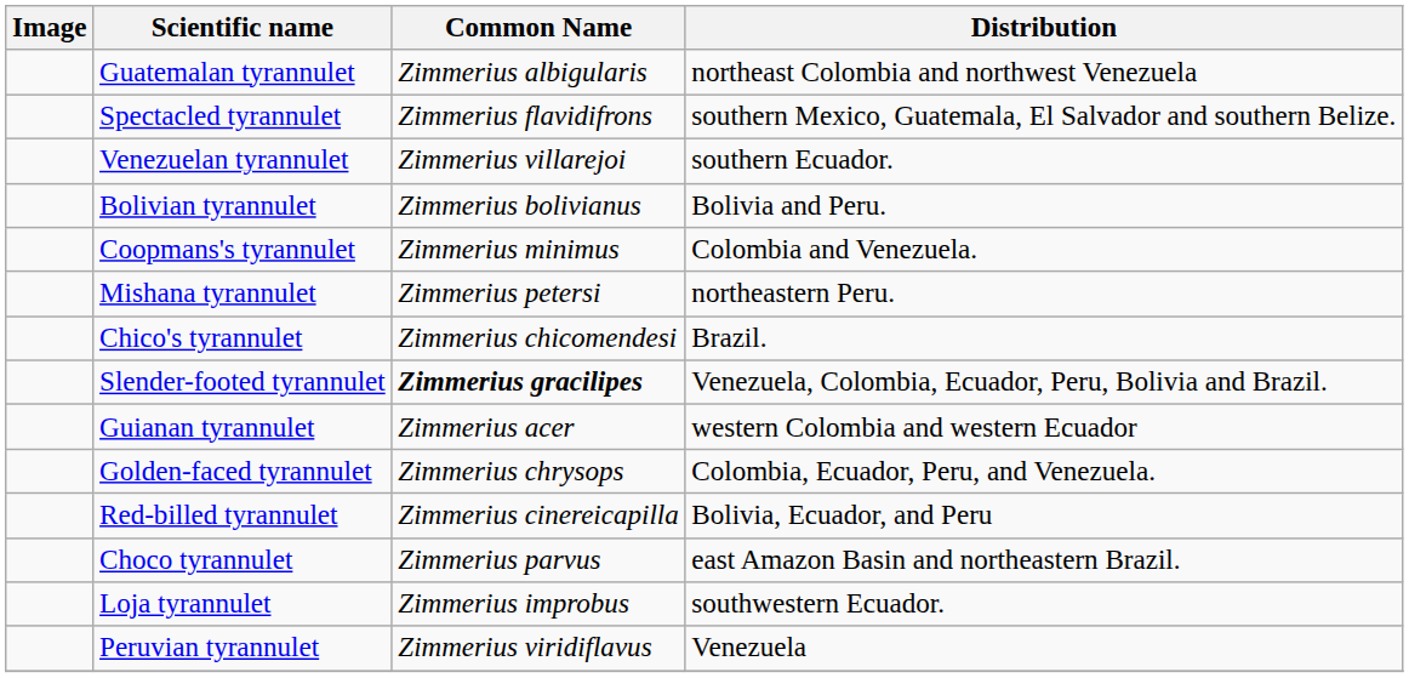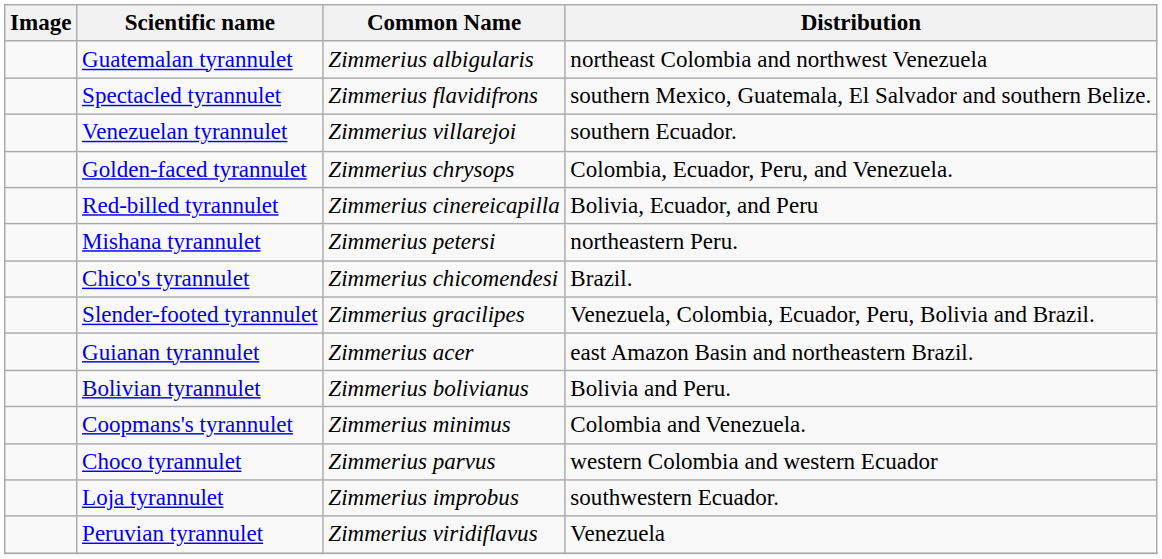rows swapped: Bolivian tyrannulet <-> Golden-faced tyrannulet
rows swapped: Red-billed tyrannulet <-> Coopmans's tyrannulet
Slender-footed tyrannulet | Common Name: bold -> normal
Guianan tyrannulet | Distribution: western Colombia and western Ecuador -> east Amazon Basin and northeastern Brazil.
Choco tyrannulet | Distribution: east Amazon Basin and northeastern Brazil. -> western Colombia and western Ecuador
